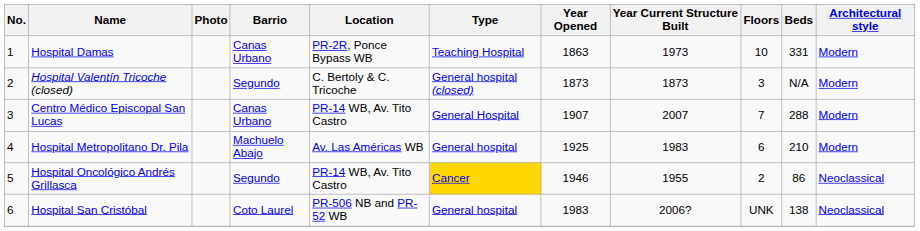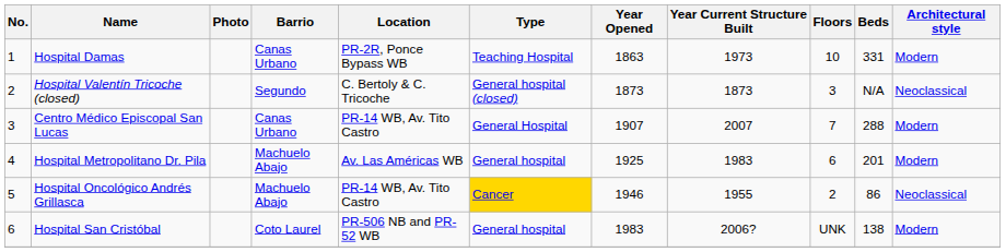Hospital Valentín Tricoche (closed) | Architectural style: Modern -> Neoclassical
Hospital Metropolitano Dr. Pila | Beds: 210 -> 201
Hospital Oncológico Andrés Grillasca | Barrio: Segundo -> Machuelo Abajo
Hospital San Cristóbal | Architectural style: Neoclassical -> Modern
